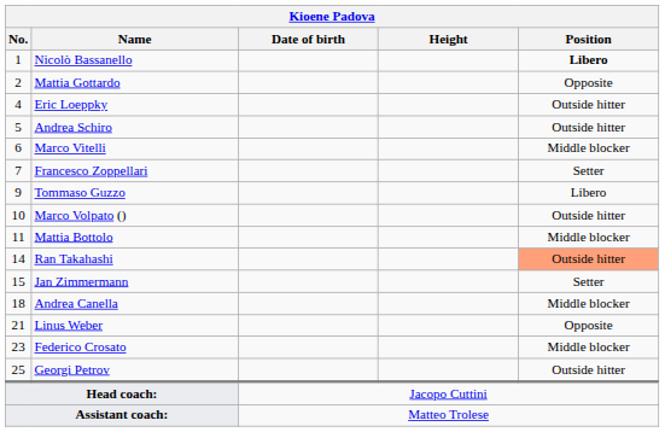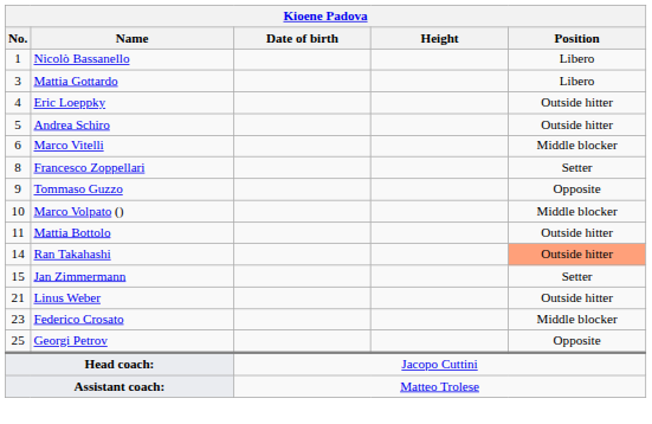Nicolò Bassanello | Position: bold -> normal
Mattia Gottardo | No.: 2 -> 3
Mattia Gottardo | Position: Opposite -> Libero
Francesco Zoppellari | No.: 7 -> 8
Tommaso Guzzo | Position: Libero -> Opposite
Marco Volpato () | Position: Outside hitter -> Middle blocker
Mattia Bottolo | Position: Middle blocker -> Outside hitter
- row: 18 | Andrea Canella | Middle blocker
Linus Weber | Position: Opposite -> Outside hitter
Georgi Petrov | Position: Outside hitter -> Opposite
